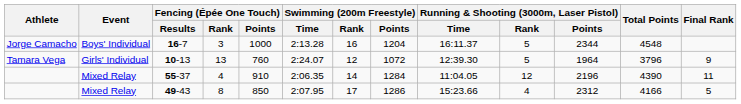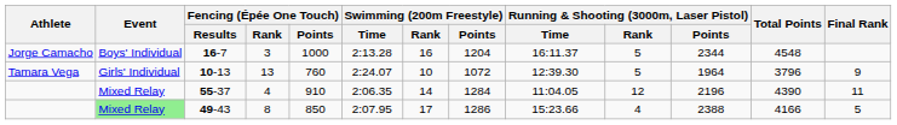10-13 | Swimming (200m Freestyle) / Rank: 12 -> 10
49-43 | Event: no background -> lightgreen background
49-43 | Running & Shooting (3000m, Laser Pistol) / Points: 2312 -> 2388
